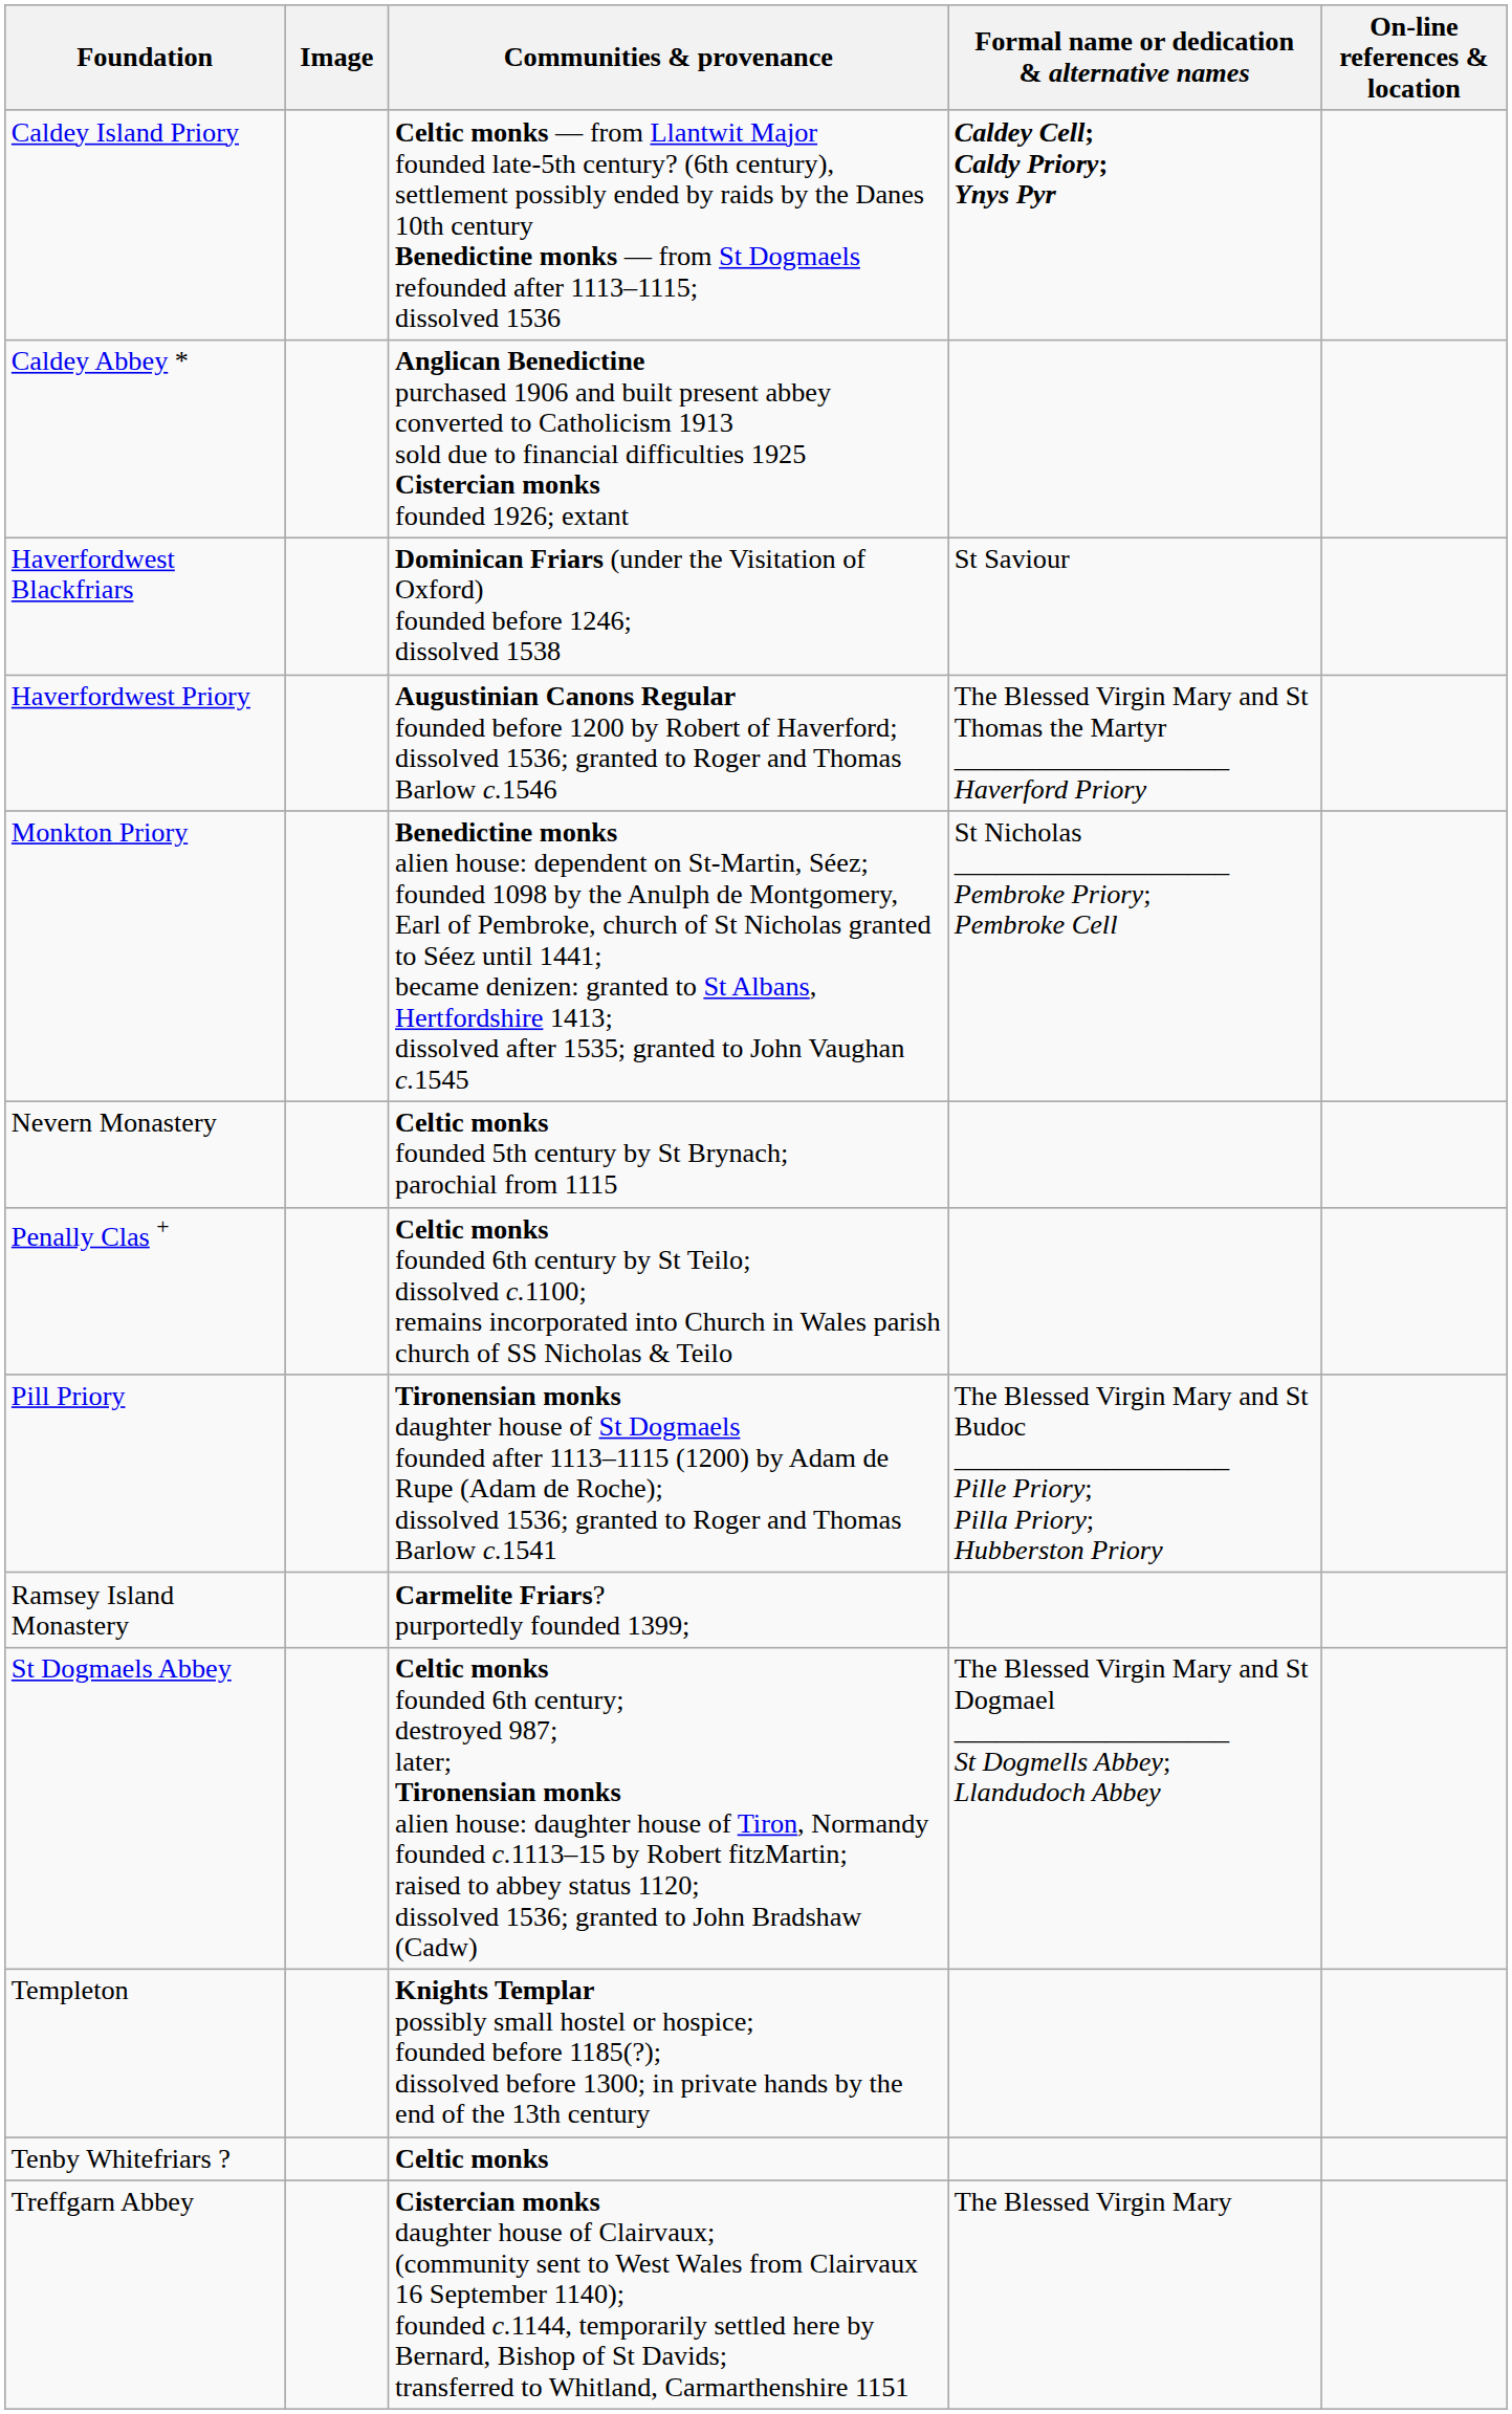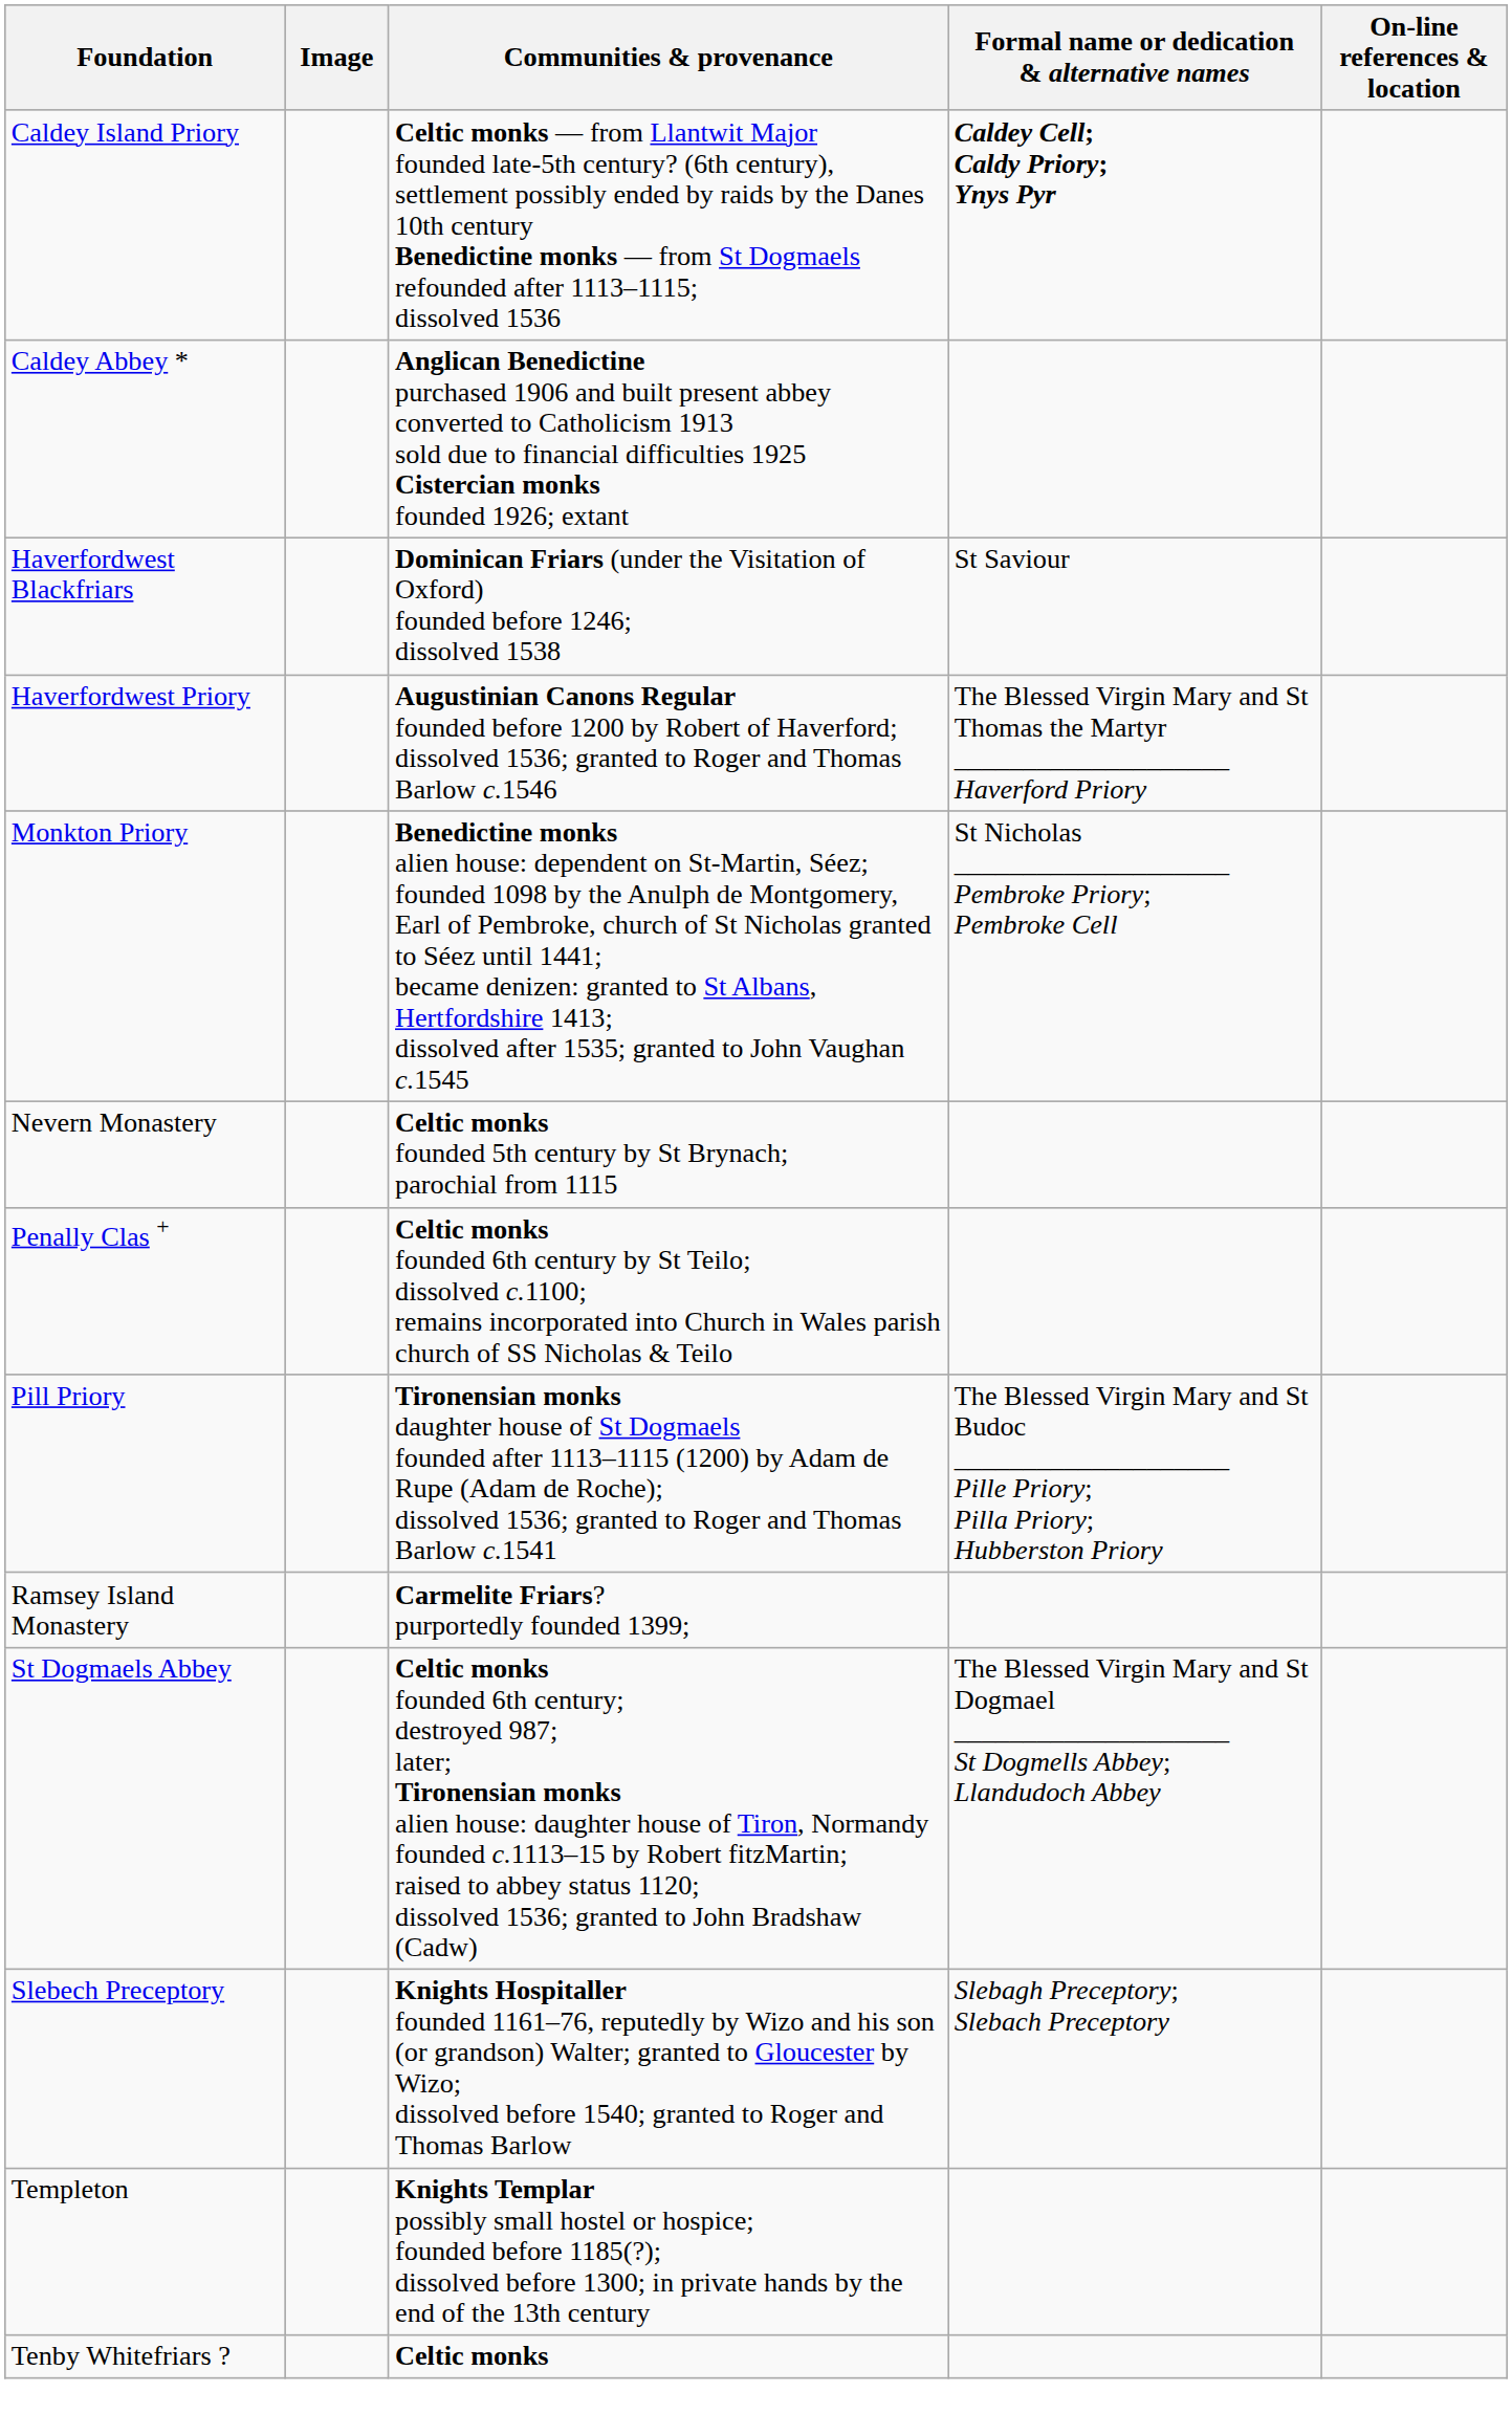+ row: Slebech Preceptory | Knights Hospitaller founded 1161–76, reputedly by Wizo and his son (or grandson) Walter; granted to Gloucester by Wizo; dissolved before 1540; granted to Roger and Thomas Barlow | Slebagh Preceptory; Slebach Preceptory
- row: Treffgarn Abbey | Cistercian monks daughter house of Clairvaux; (community sent to West Wales from Clairvaux 16 September 1140); founded c.1144, temporarily settled here by Bernard, Bishop of St Davids; transferred to Whitland, Carmarthenshire 1151 | The Blessed Virgin Mary
